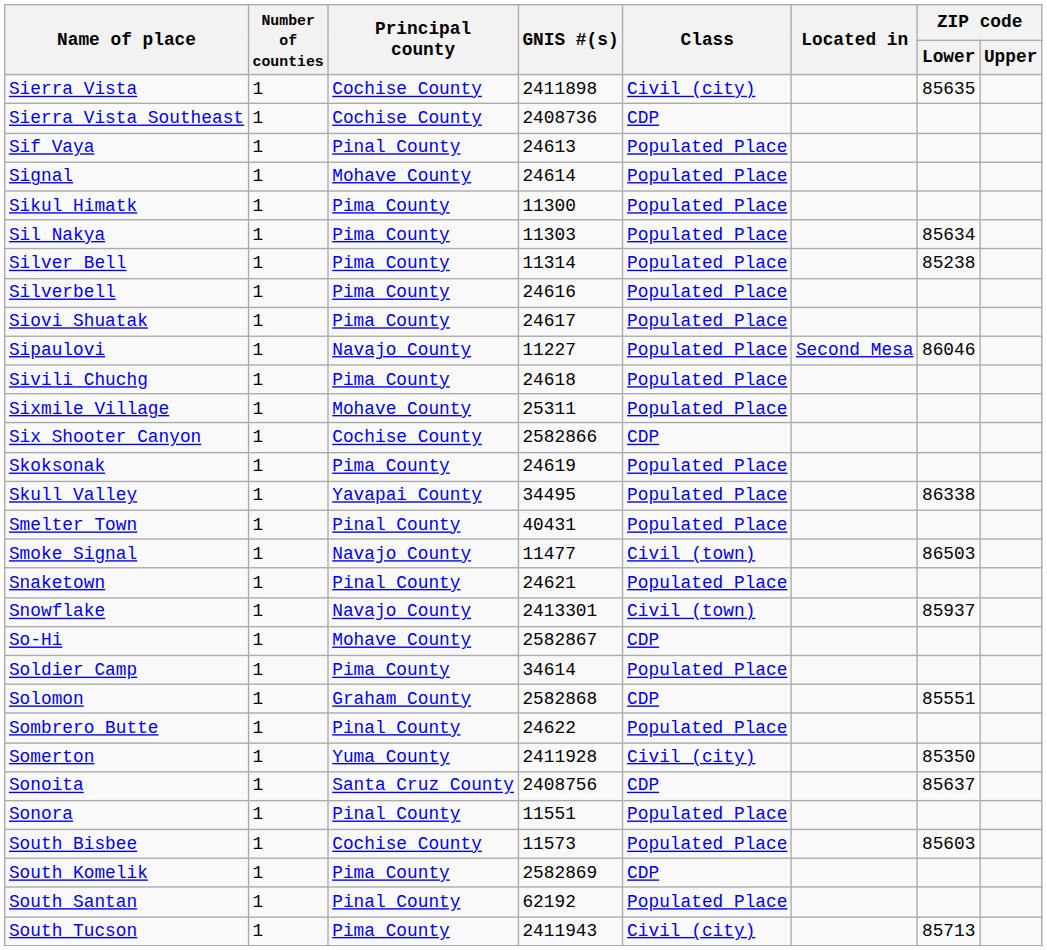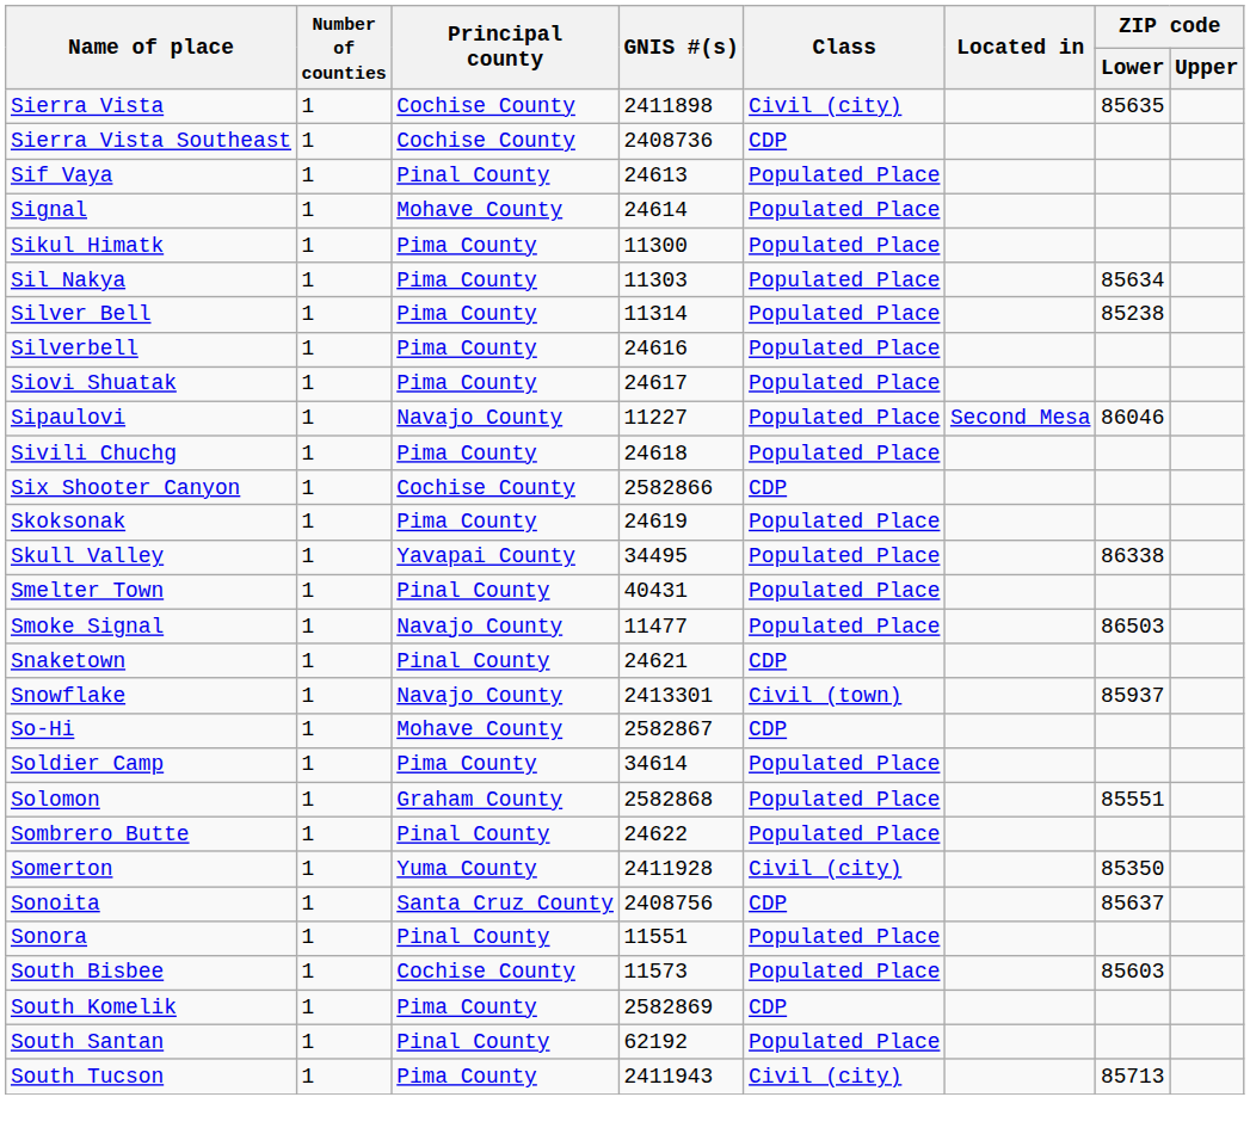- row: Sixmile Village | 1 | Mohave County | 25311 | Populated Place
Smoke Signal | Class: Civil (town) -> Populated Place
Snaketown | Class: Populated Place -> CDP
Solomon | Class: CDP -> Populated Place
